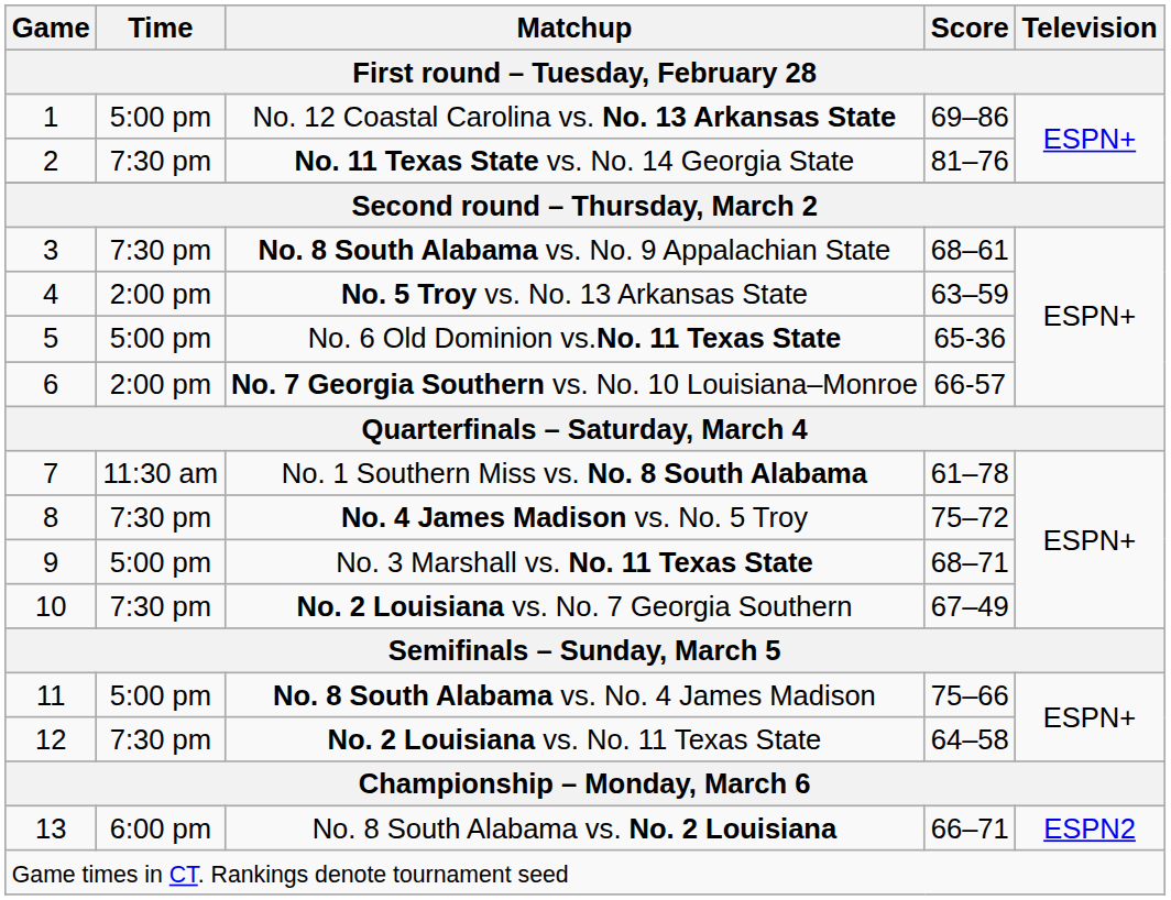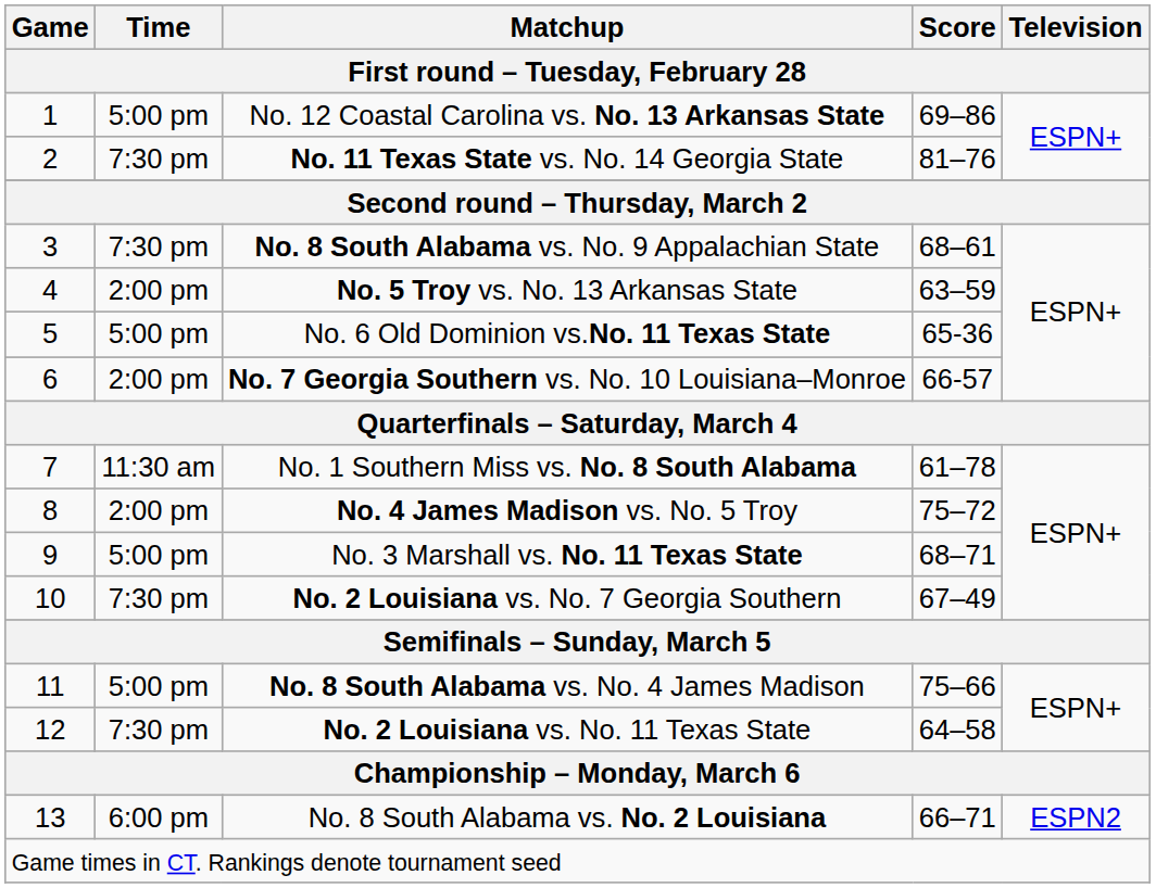No. 4 James Madison vs. No. 5 Troy | Time: 7:30 pm -> 2:00 pm
